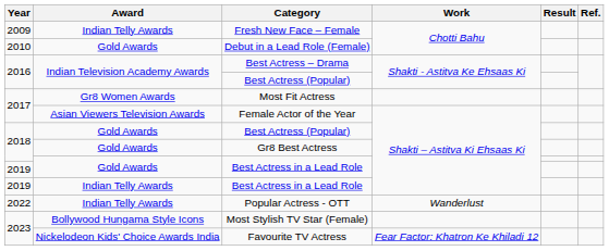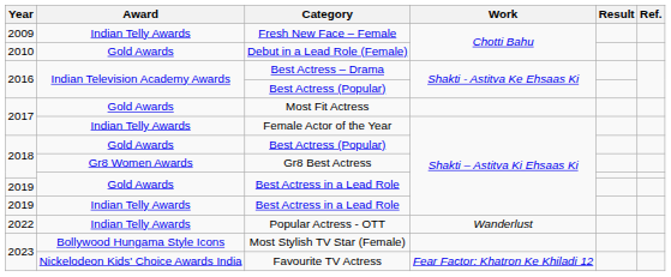Most Fit Actress | Award: Gr8 Women Awards -> Gold Awards
Female Actor of the Year | Award: Asian Viewers Television Awards -> Indian Telly Awards
Gr8 Best Actress | Award: Gold Awards -> Gr8 Women Awards
